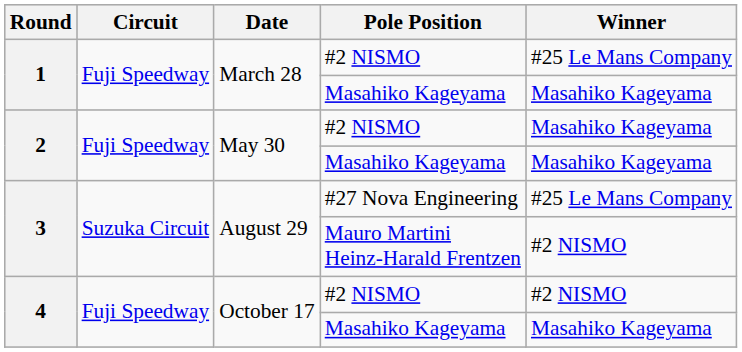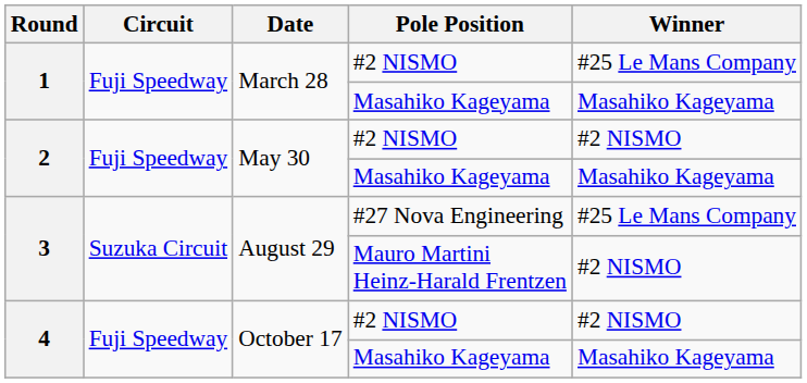2 / #2 NISMO | Winner: Masahiko Kageyama -> #2 NISMO
